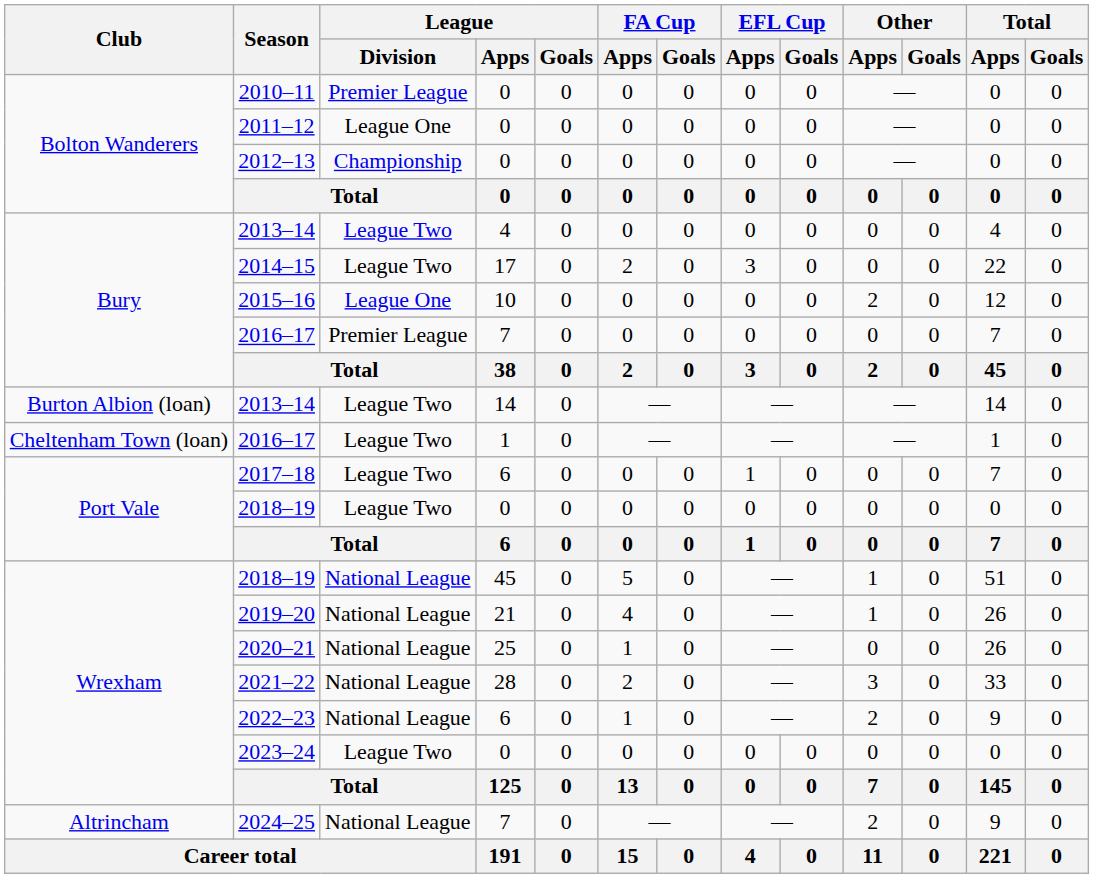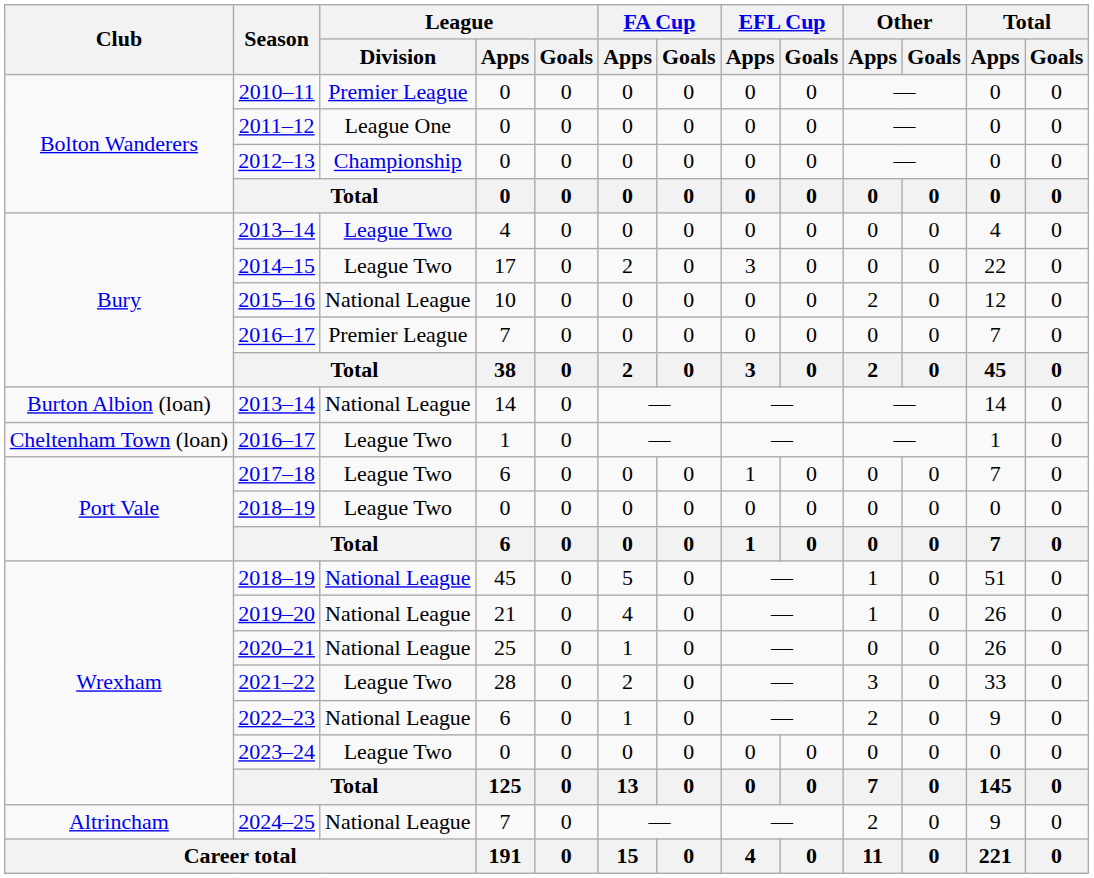2015–16 | League / Division: League One -> National League
2013–14 / 14 | League / Division: League Two -> National League
2021–22 | League / Division: National League -> League Two
